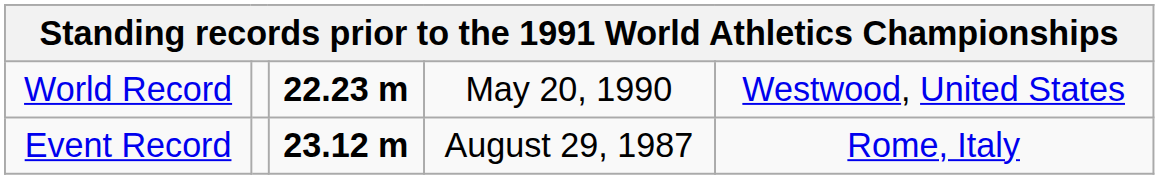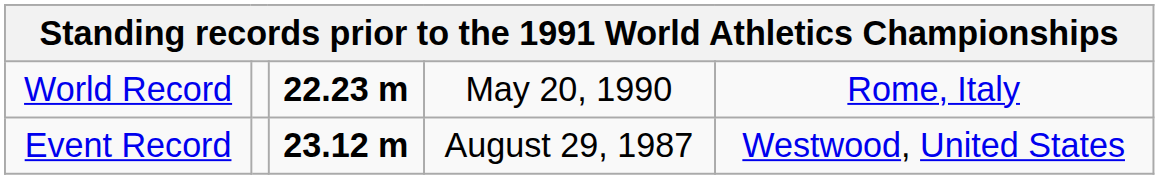World Record | column 5: Westwood, United States -> Rome, Italy
Event Record | column 5: Rome, Italy -> Westwood, United States
